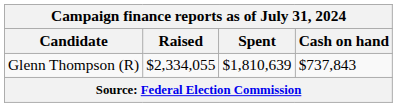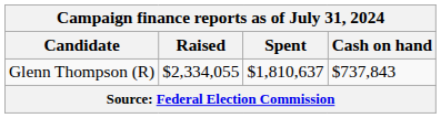Glenn Thompson (R) | Spent: $1,810,639 -> $1,810,637
